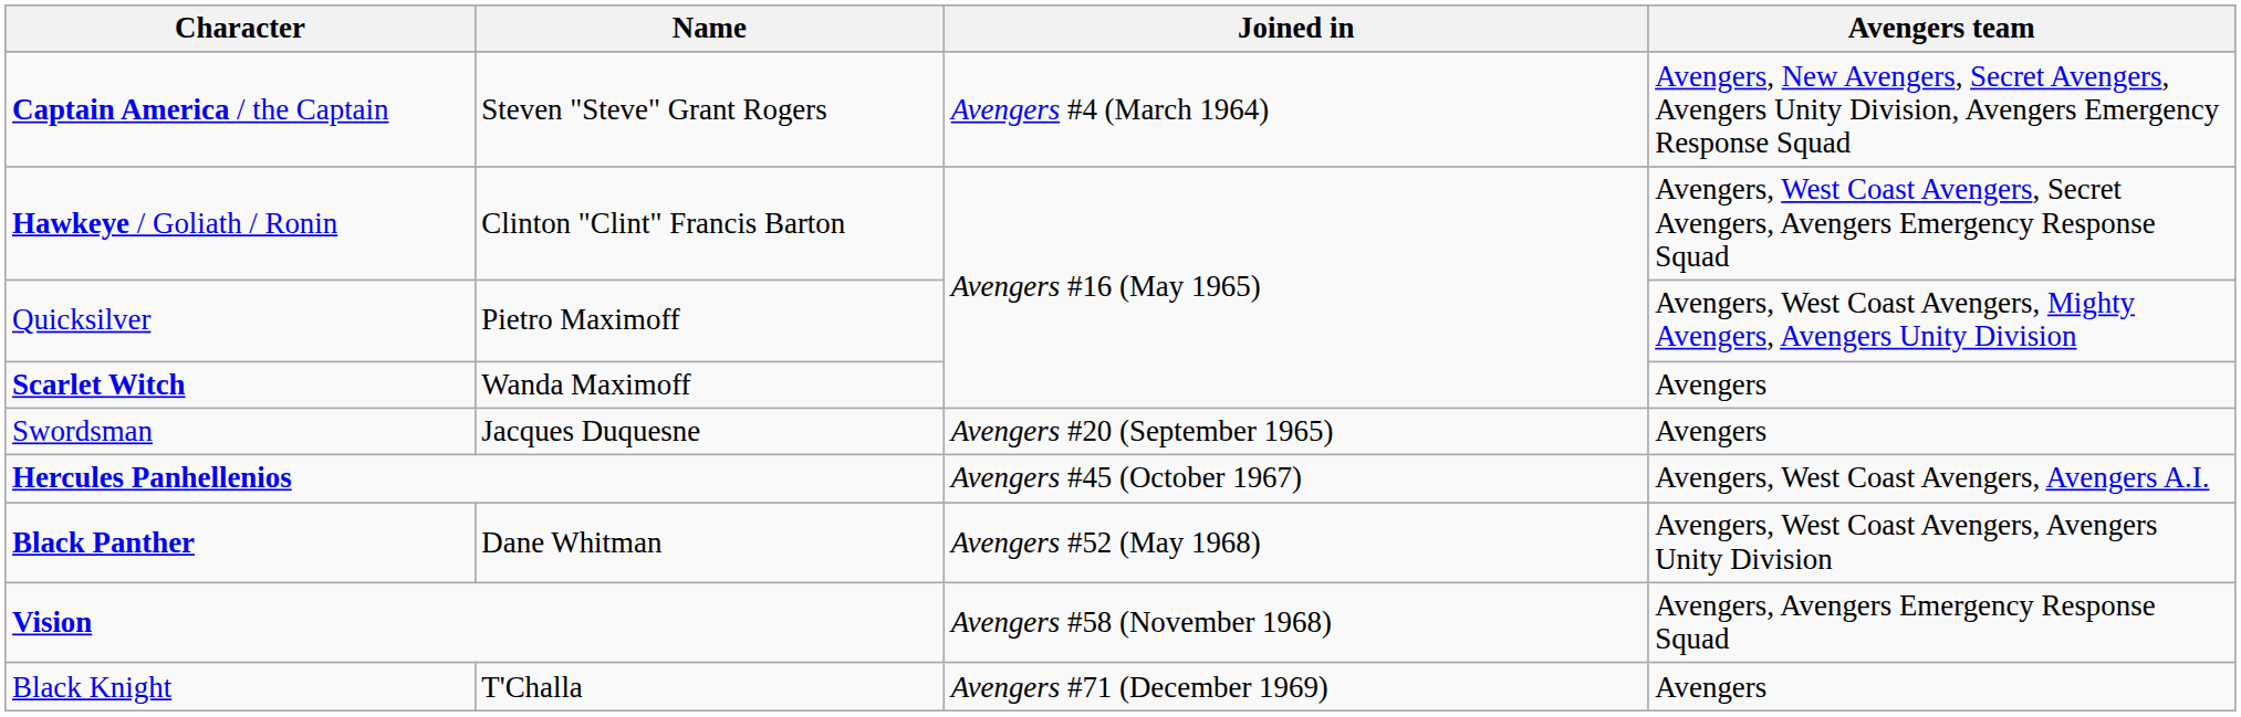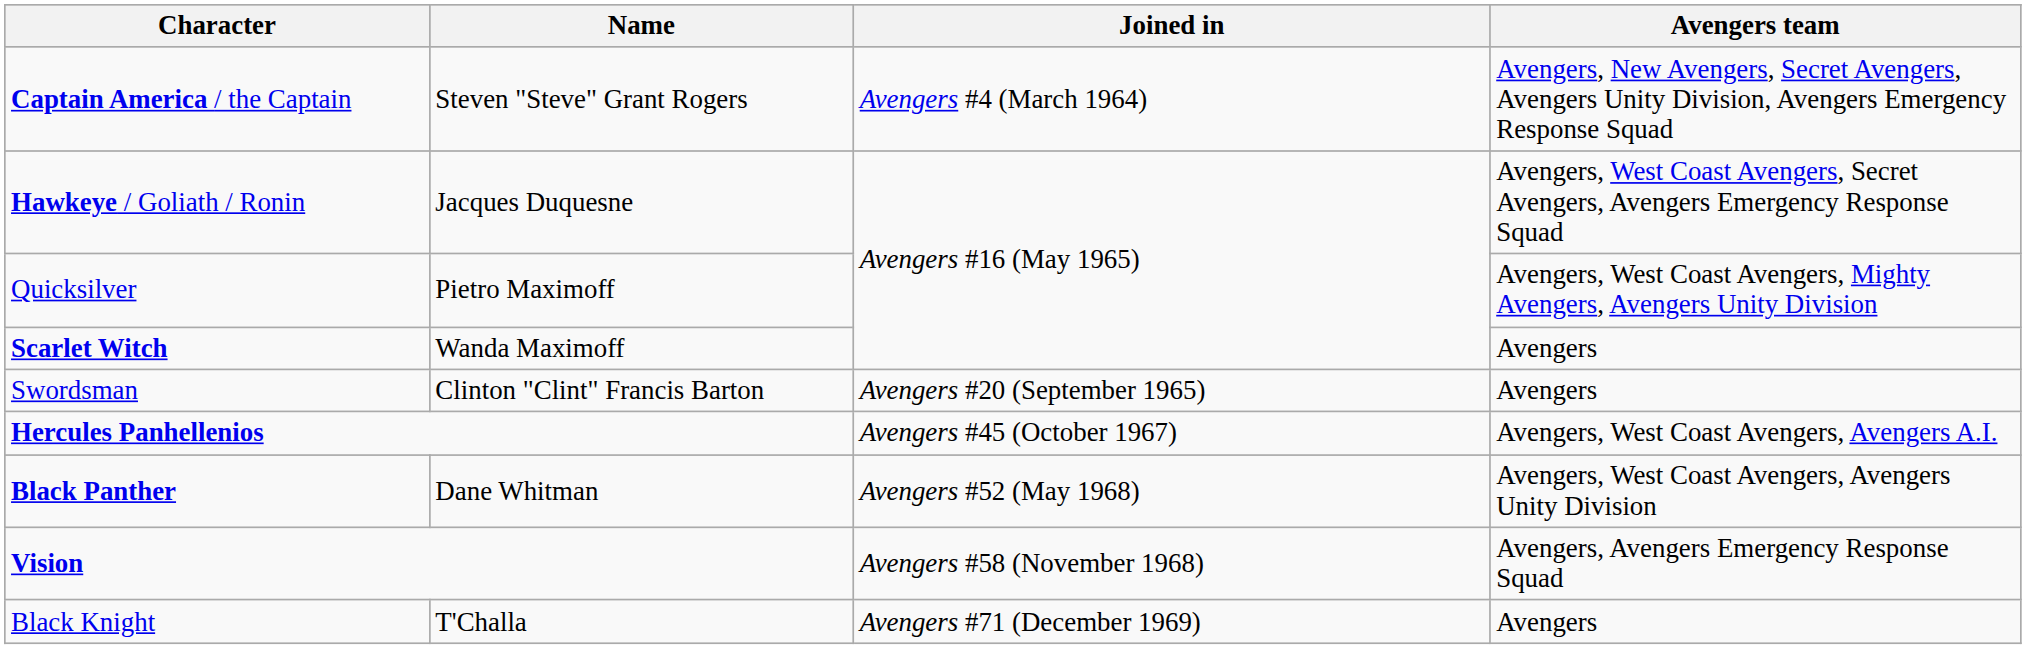Hawkeye / Goliath / Ronin | Name: Clinton "Clint" Francis Barton -> Jacques Duquesne
Swordsman | Name: Jacques Duquesne -> Clinton "Clint" Francis Barton
